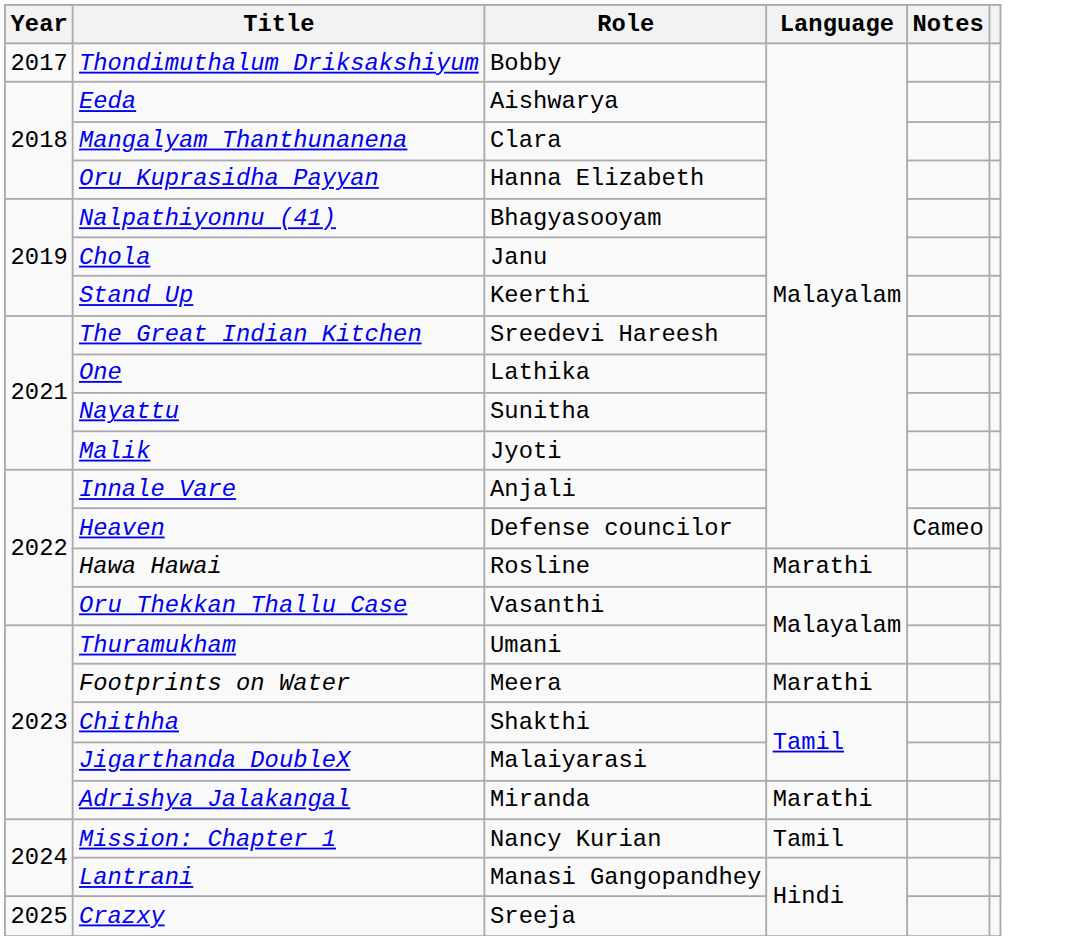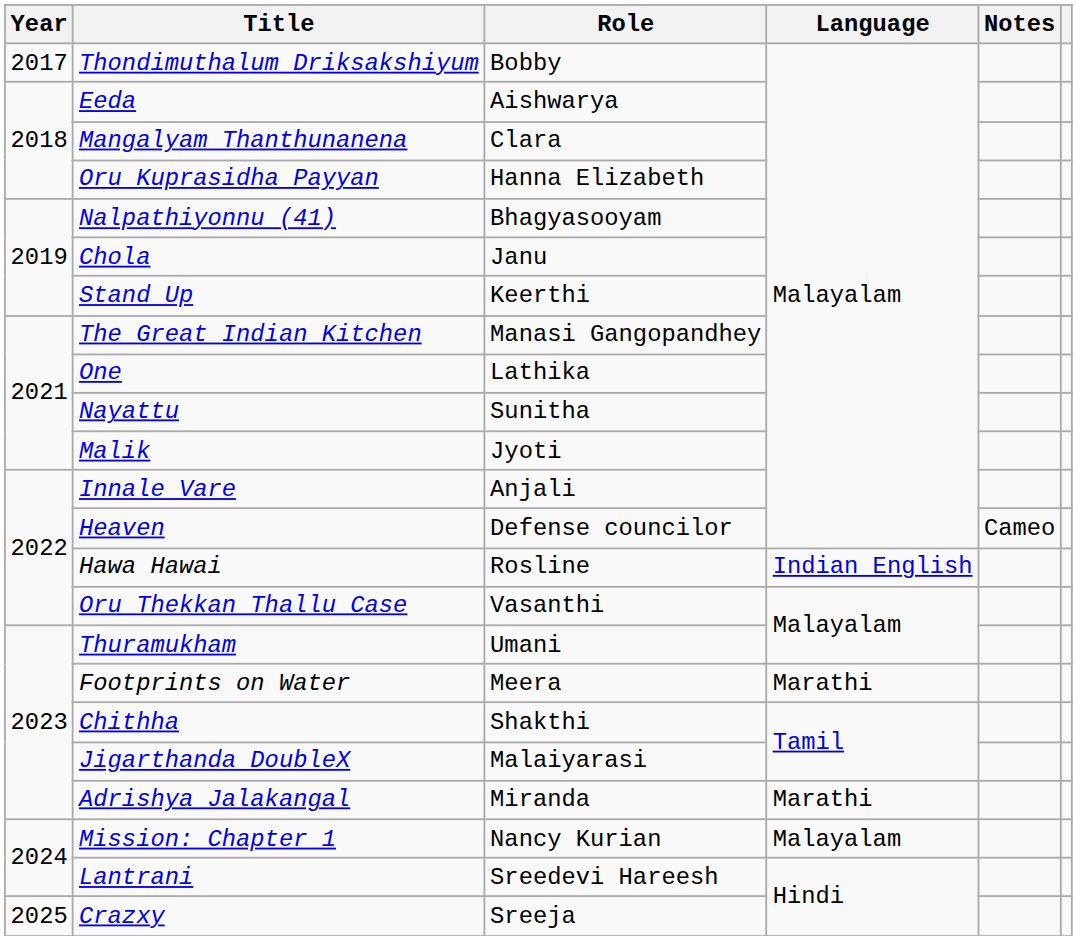The Great Indian Kitchen | Role: Sreedevi Hareesh -> Manasi Gangopandhey
Hawa Hawai | Language: Marathi -> Indian English
Mission: Chapter 1 | Language: Tamil -> Malayalam
Lantrani | Role: Manasi Gangopandhey -> Sreedevi Hareesh
